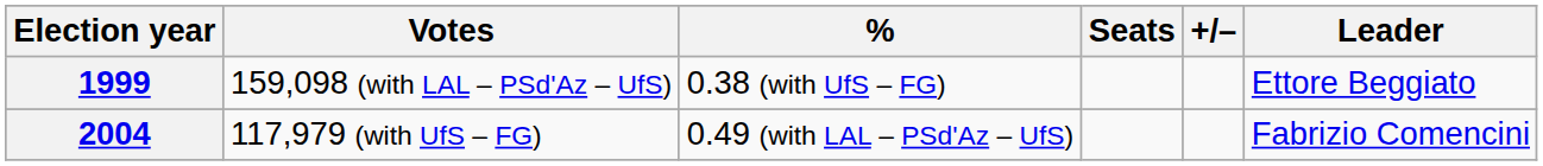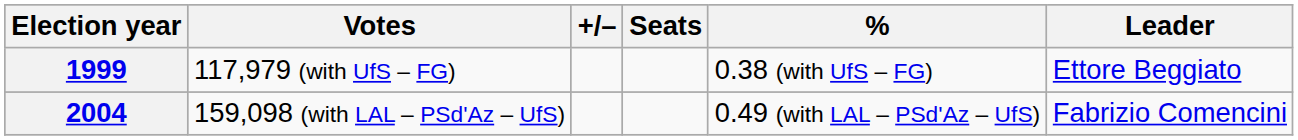columns swapped: % <-> +/–
1999 | Votes: 159,098 (with LAL – PSd'Az – UfS) -> 117,979 (with UfS – FG)
2004 | Votes: 117,979 (with UfS – FG) -> 159,098 (with LAL – PSd'Az – UfS)
